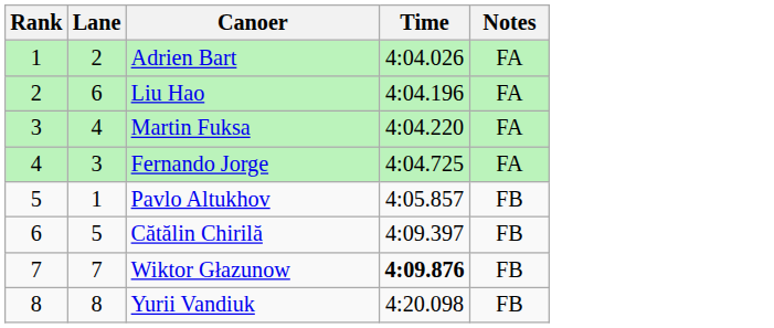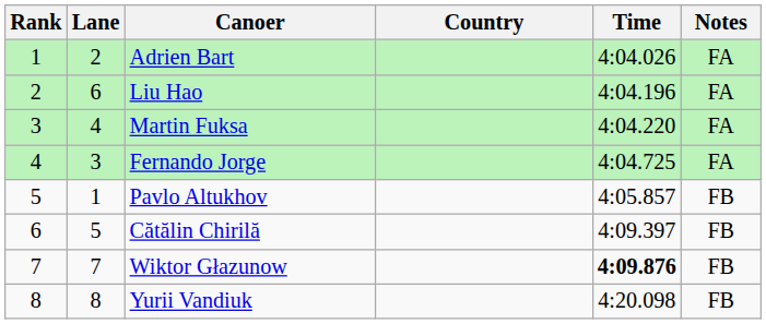+ column: Country
